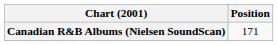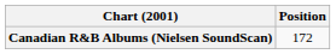Canadian R&B Albums (Nielsen SoundScan) | Position: 171 -> 172
